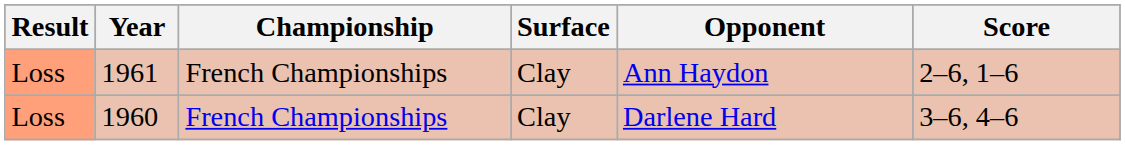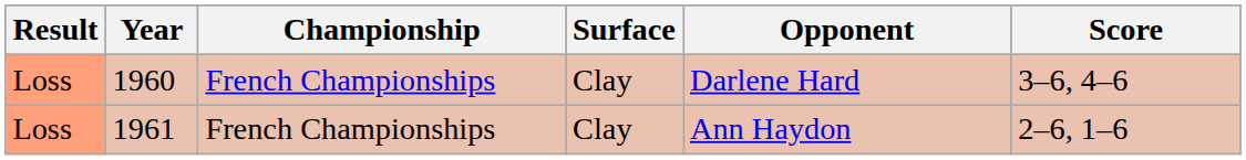rows swapped: 1960 <-> 1961
